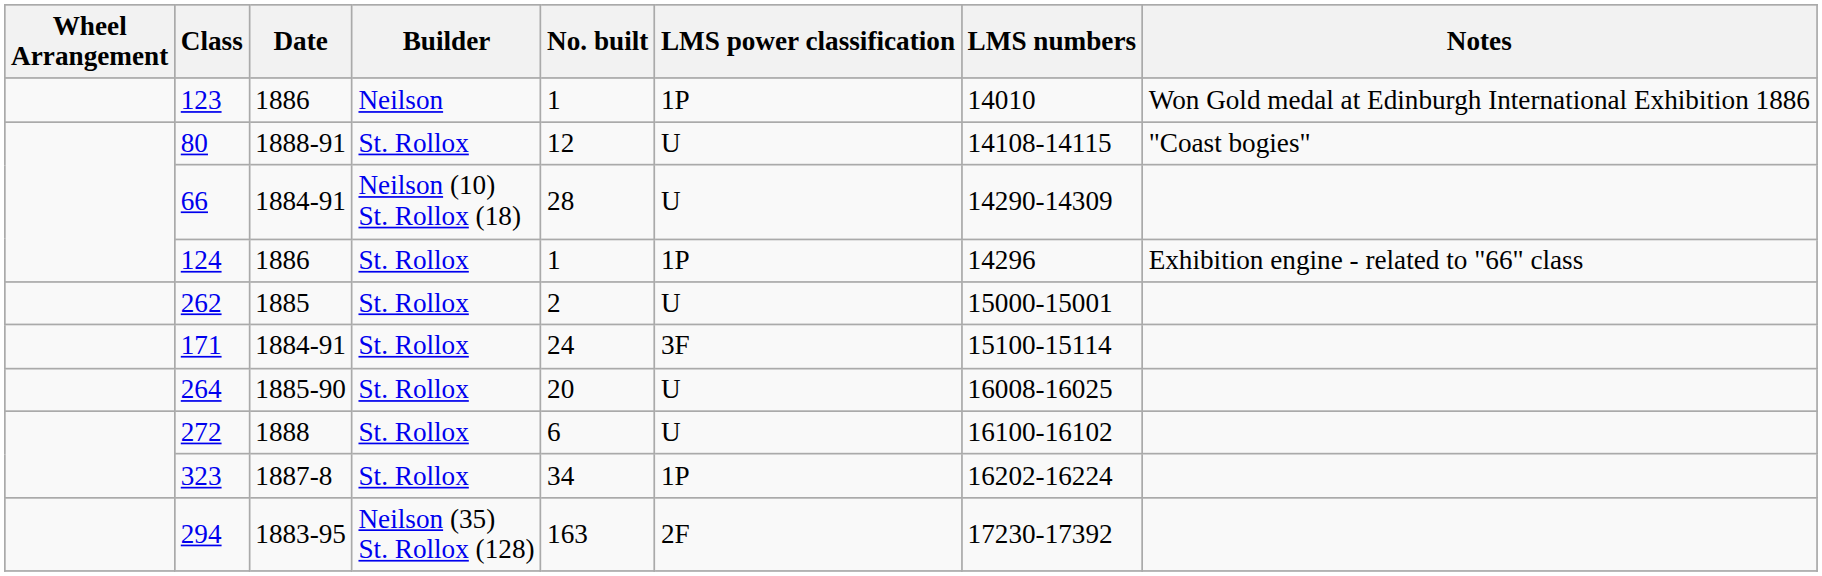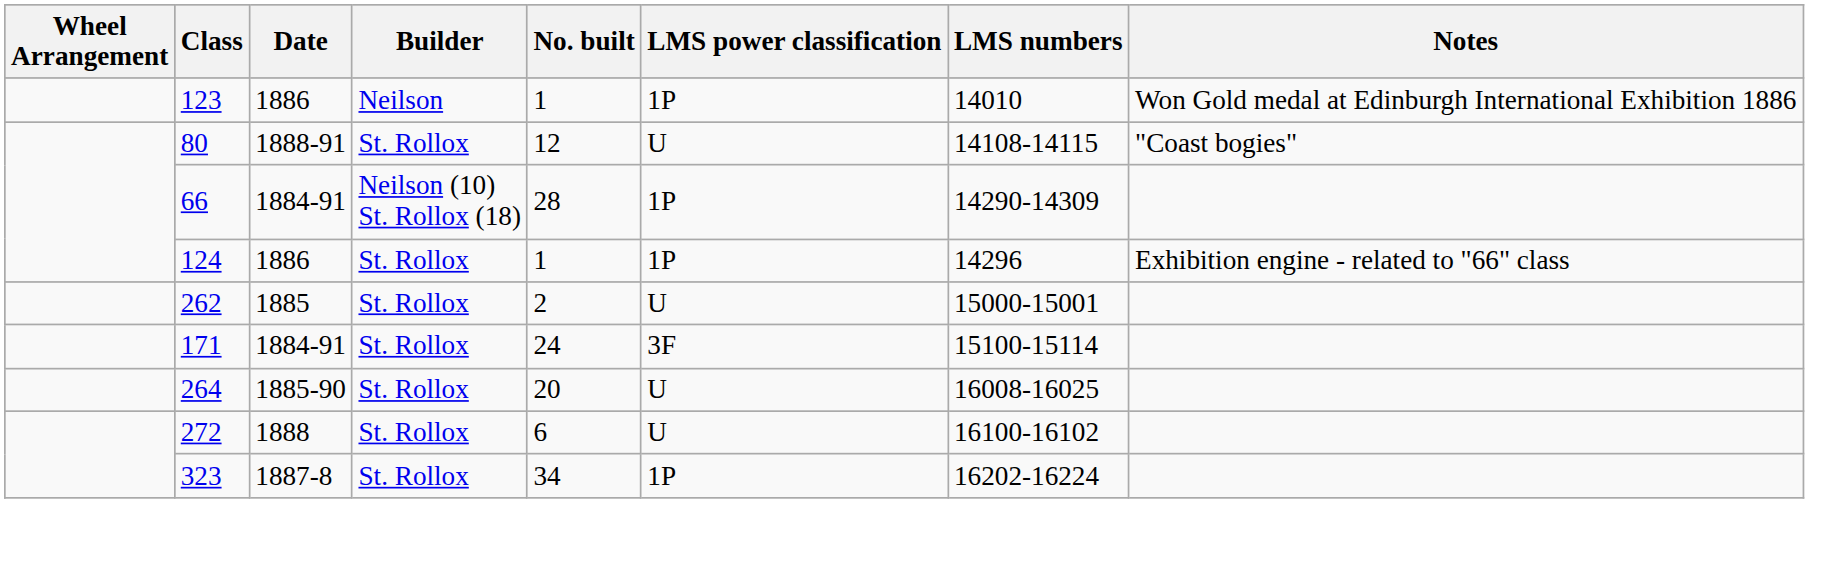66 | LMS power classification: U -> 1P
- row: 294 | 1883-95 | Neilson (35) St. Rollox (128) | 163 | 2F | 17230-17392
